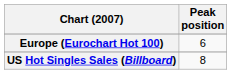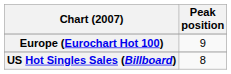Europe (Eurochart Hot 100) | Peak position: 6 -> 9
